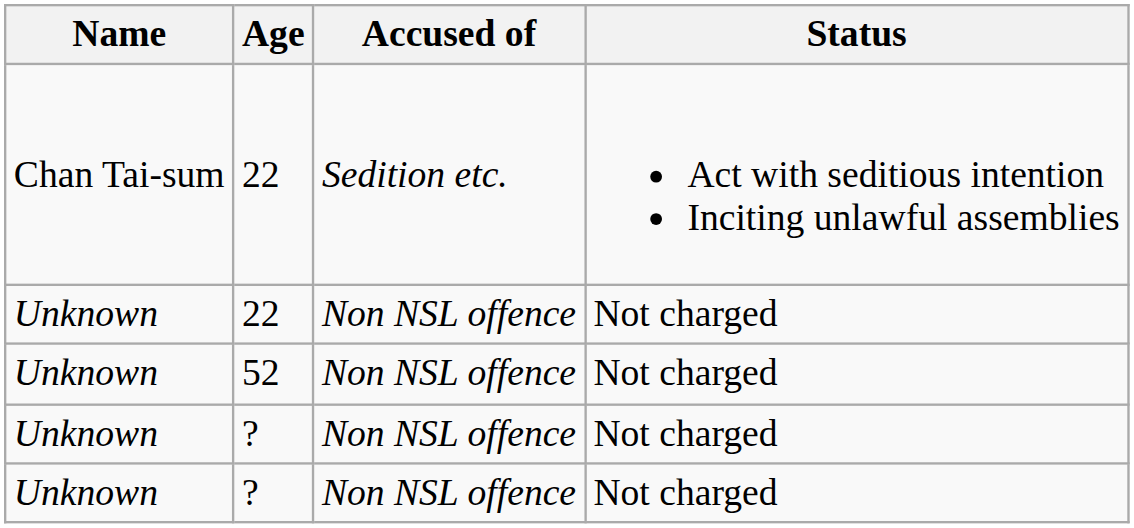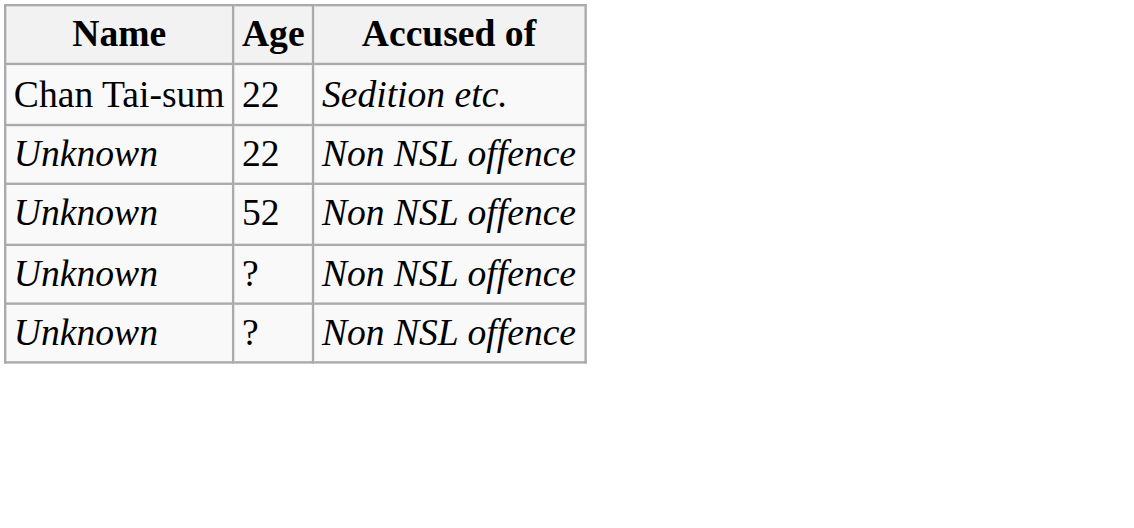- column: Status | Act with seditious intention Inciting unlawful assemblies | Not charged | Not charged | Not charged | Not charged
